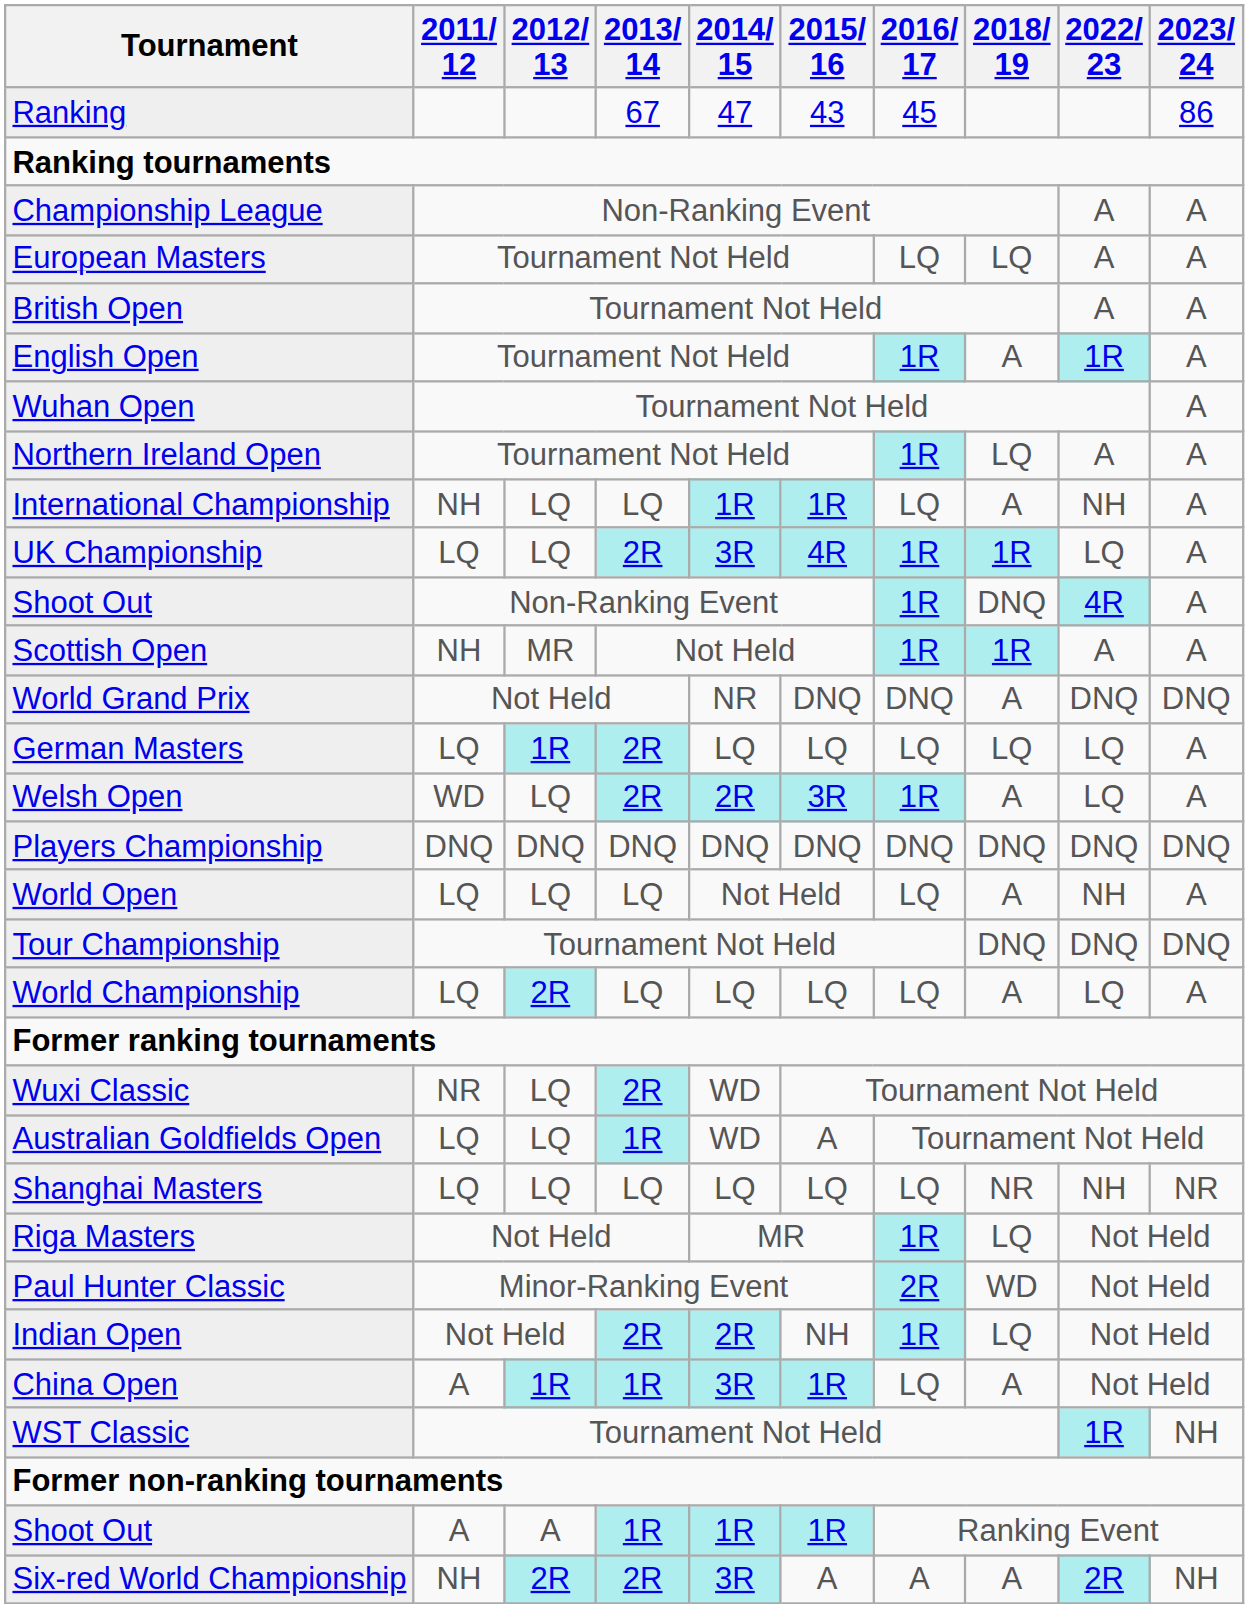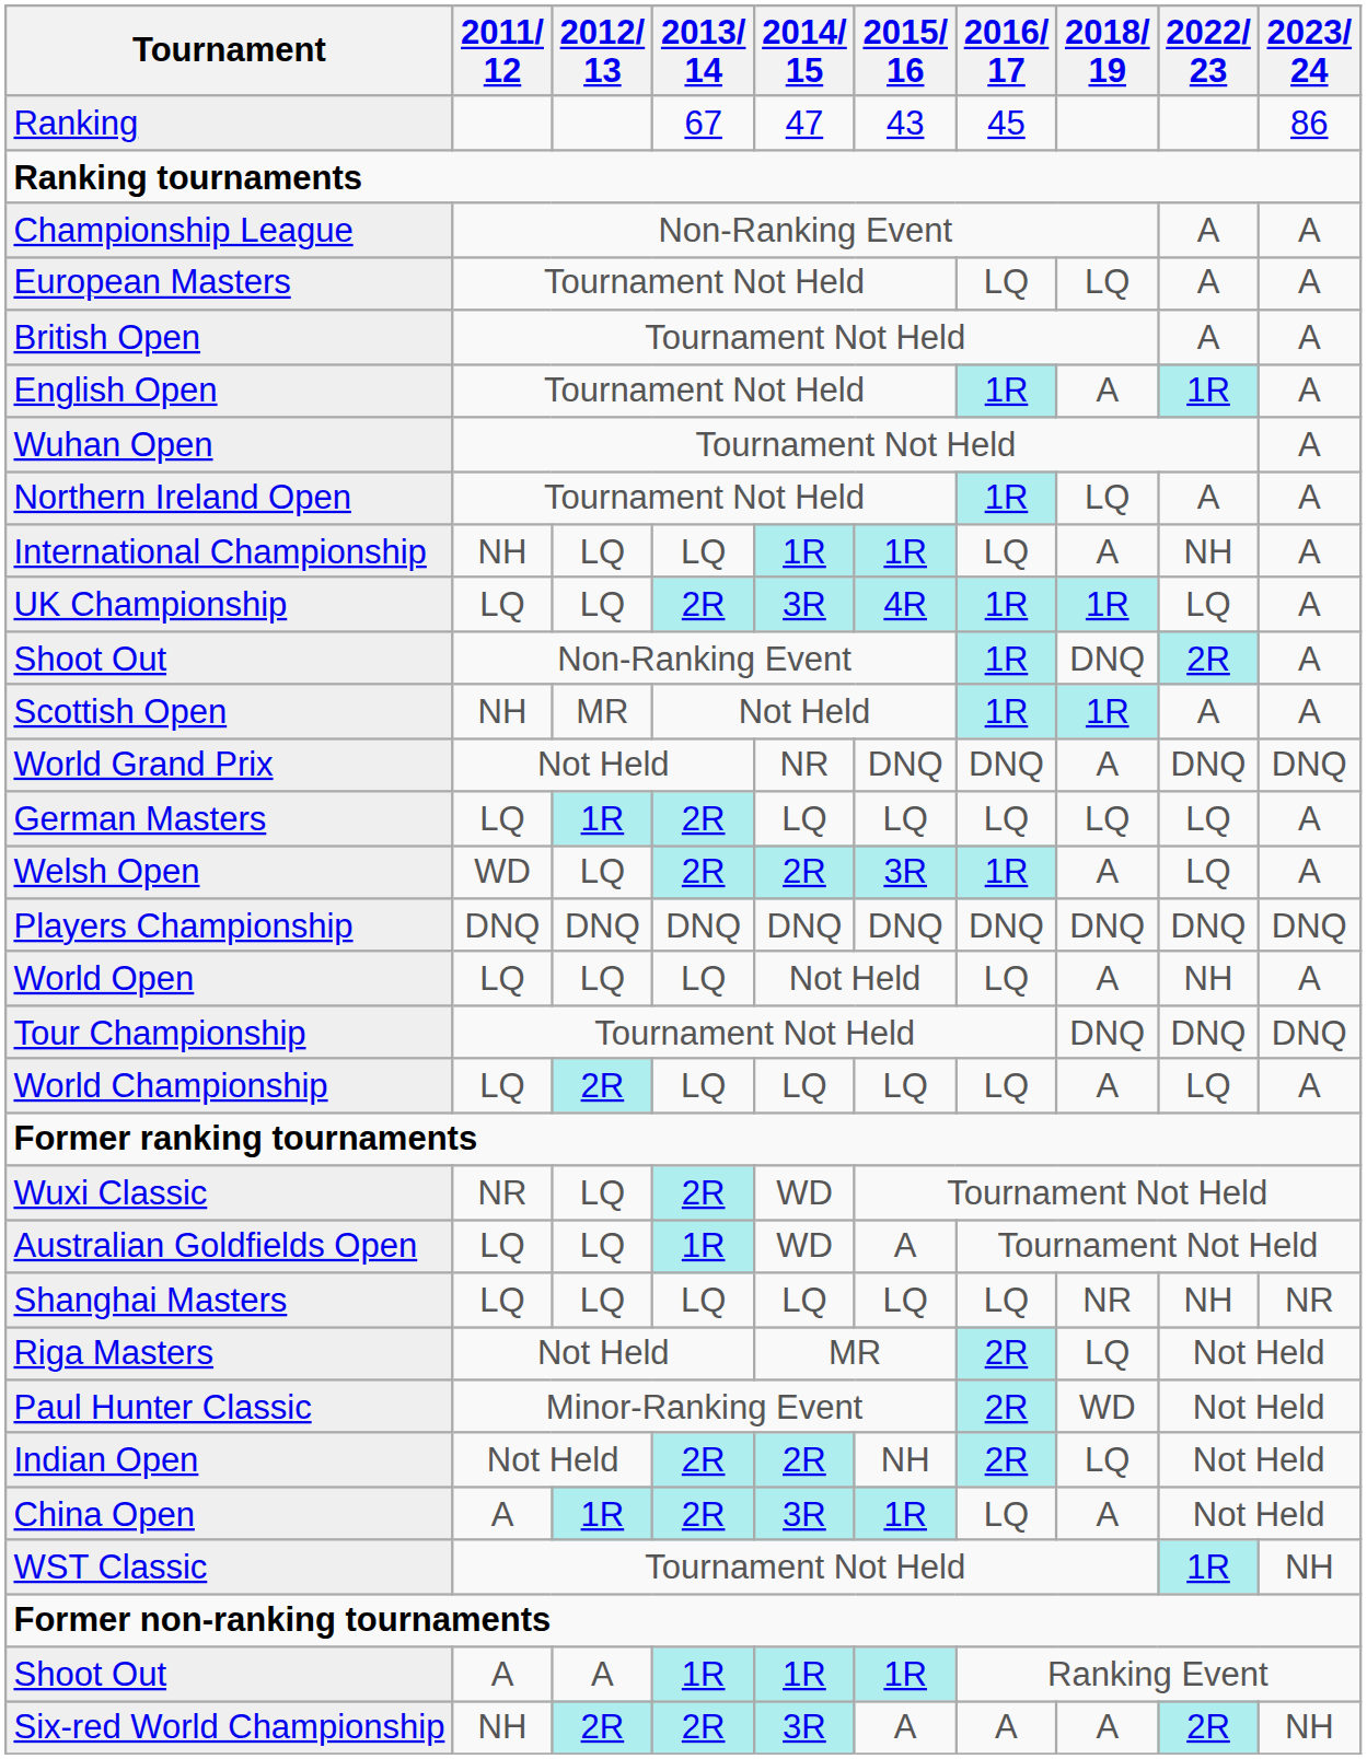Shoot Out / Non-Ranking Event | 2022/ 23: 4R -> 2R
Riga Masters | 2016/ 17: 1R -> 2R
Indian Open | 2016/ 17: 1R -> 2R
China Open | 2013/ 14: 1R -> 2R
